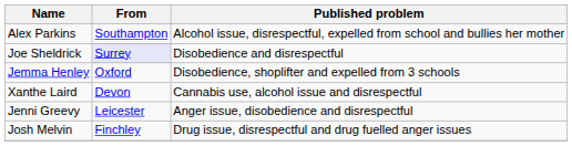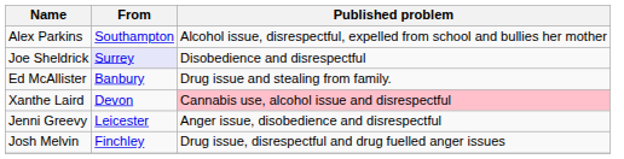+ row: Ed McAllister | Banbury | Drug issue and stealing from family.
- row: Jemma Henley | Oxford | Disobedience, shoplifter and expelled from 3 schools
Xanthe Laird | Published problem: no background -> pink background
